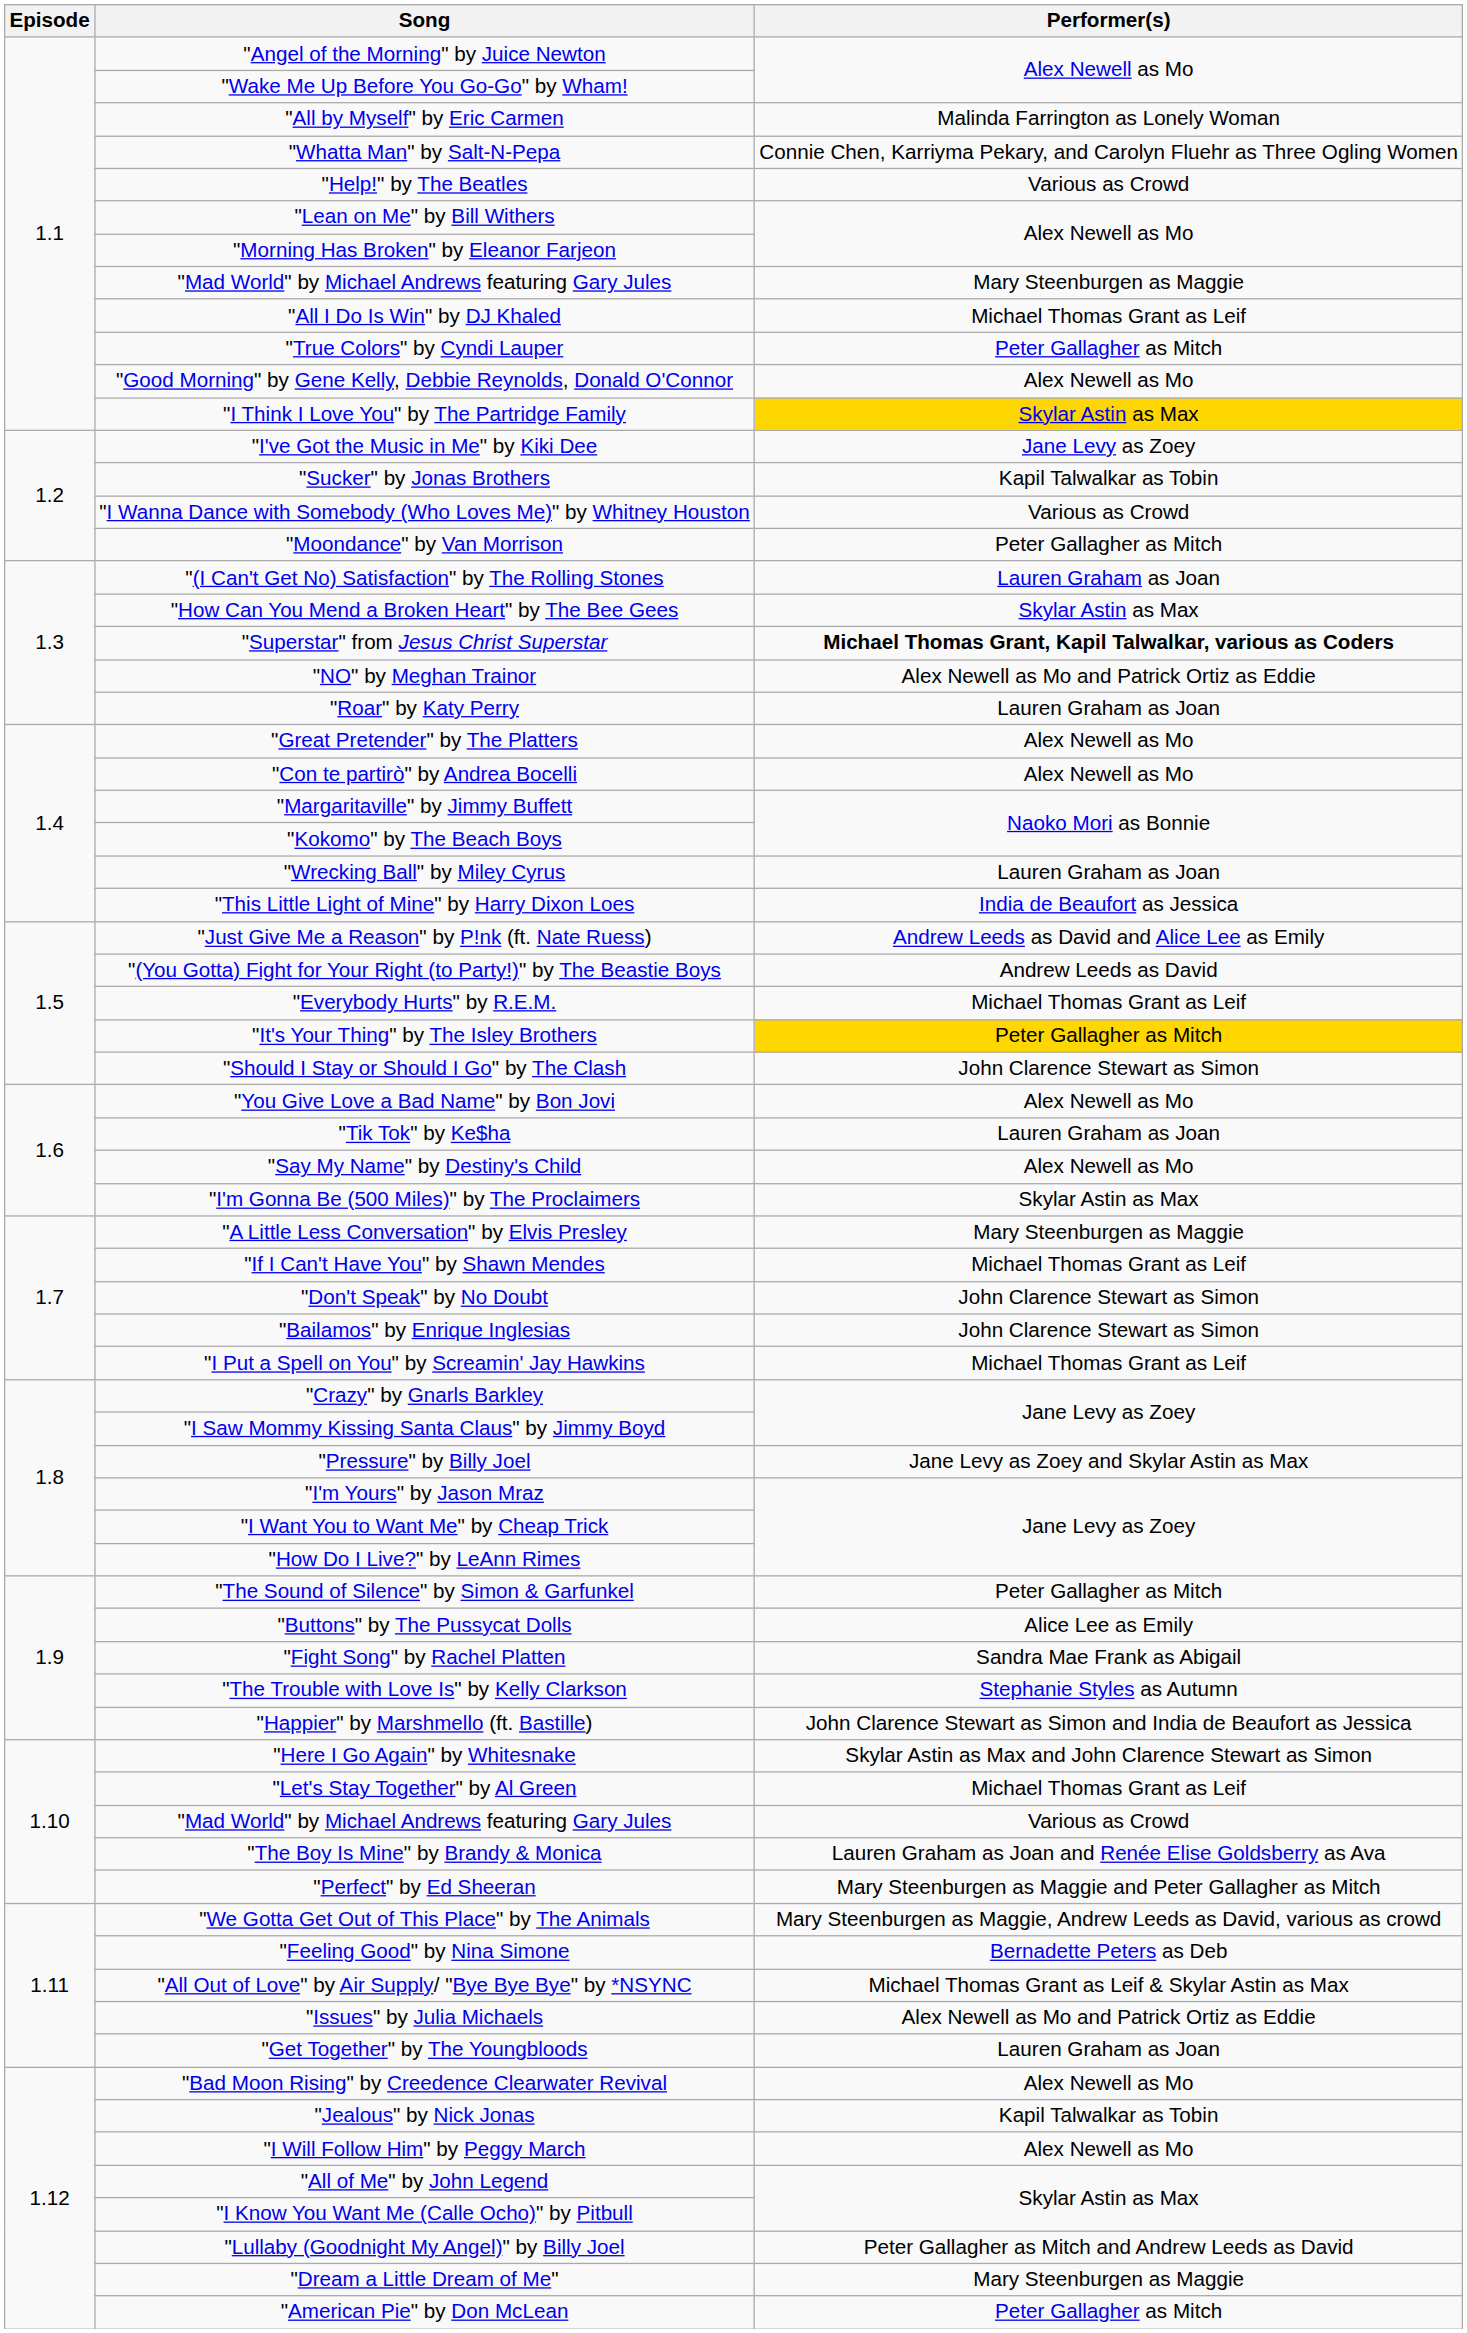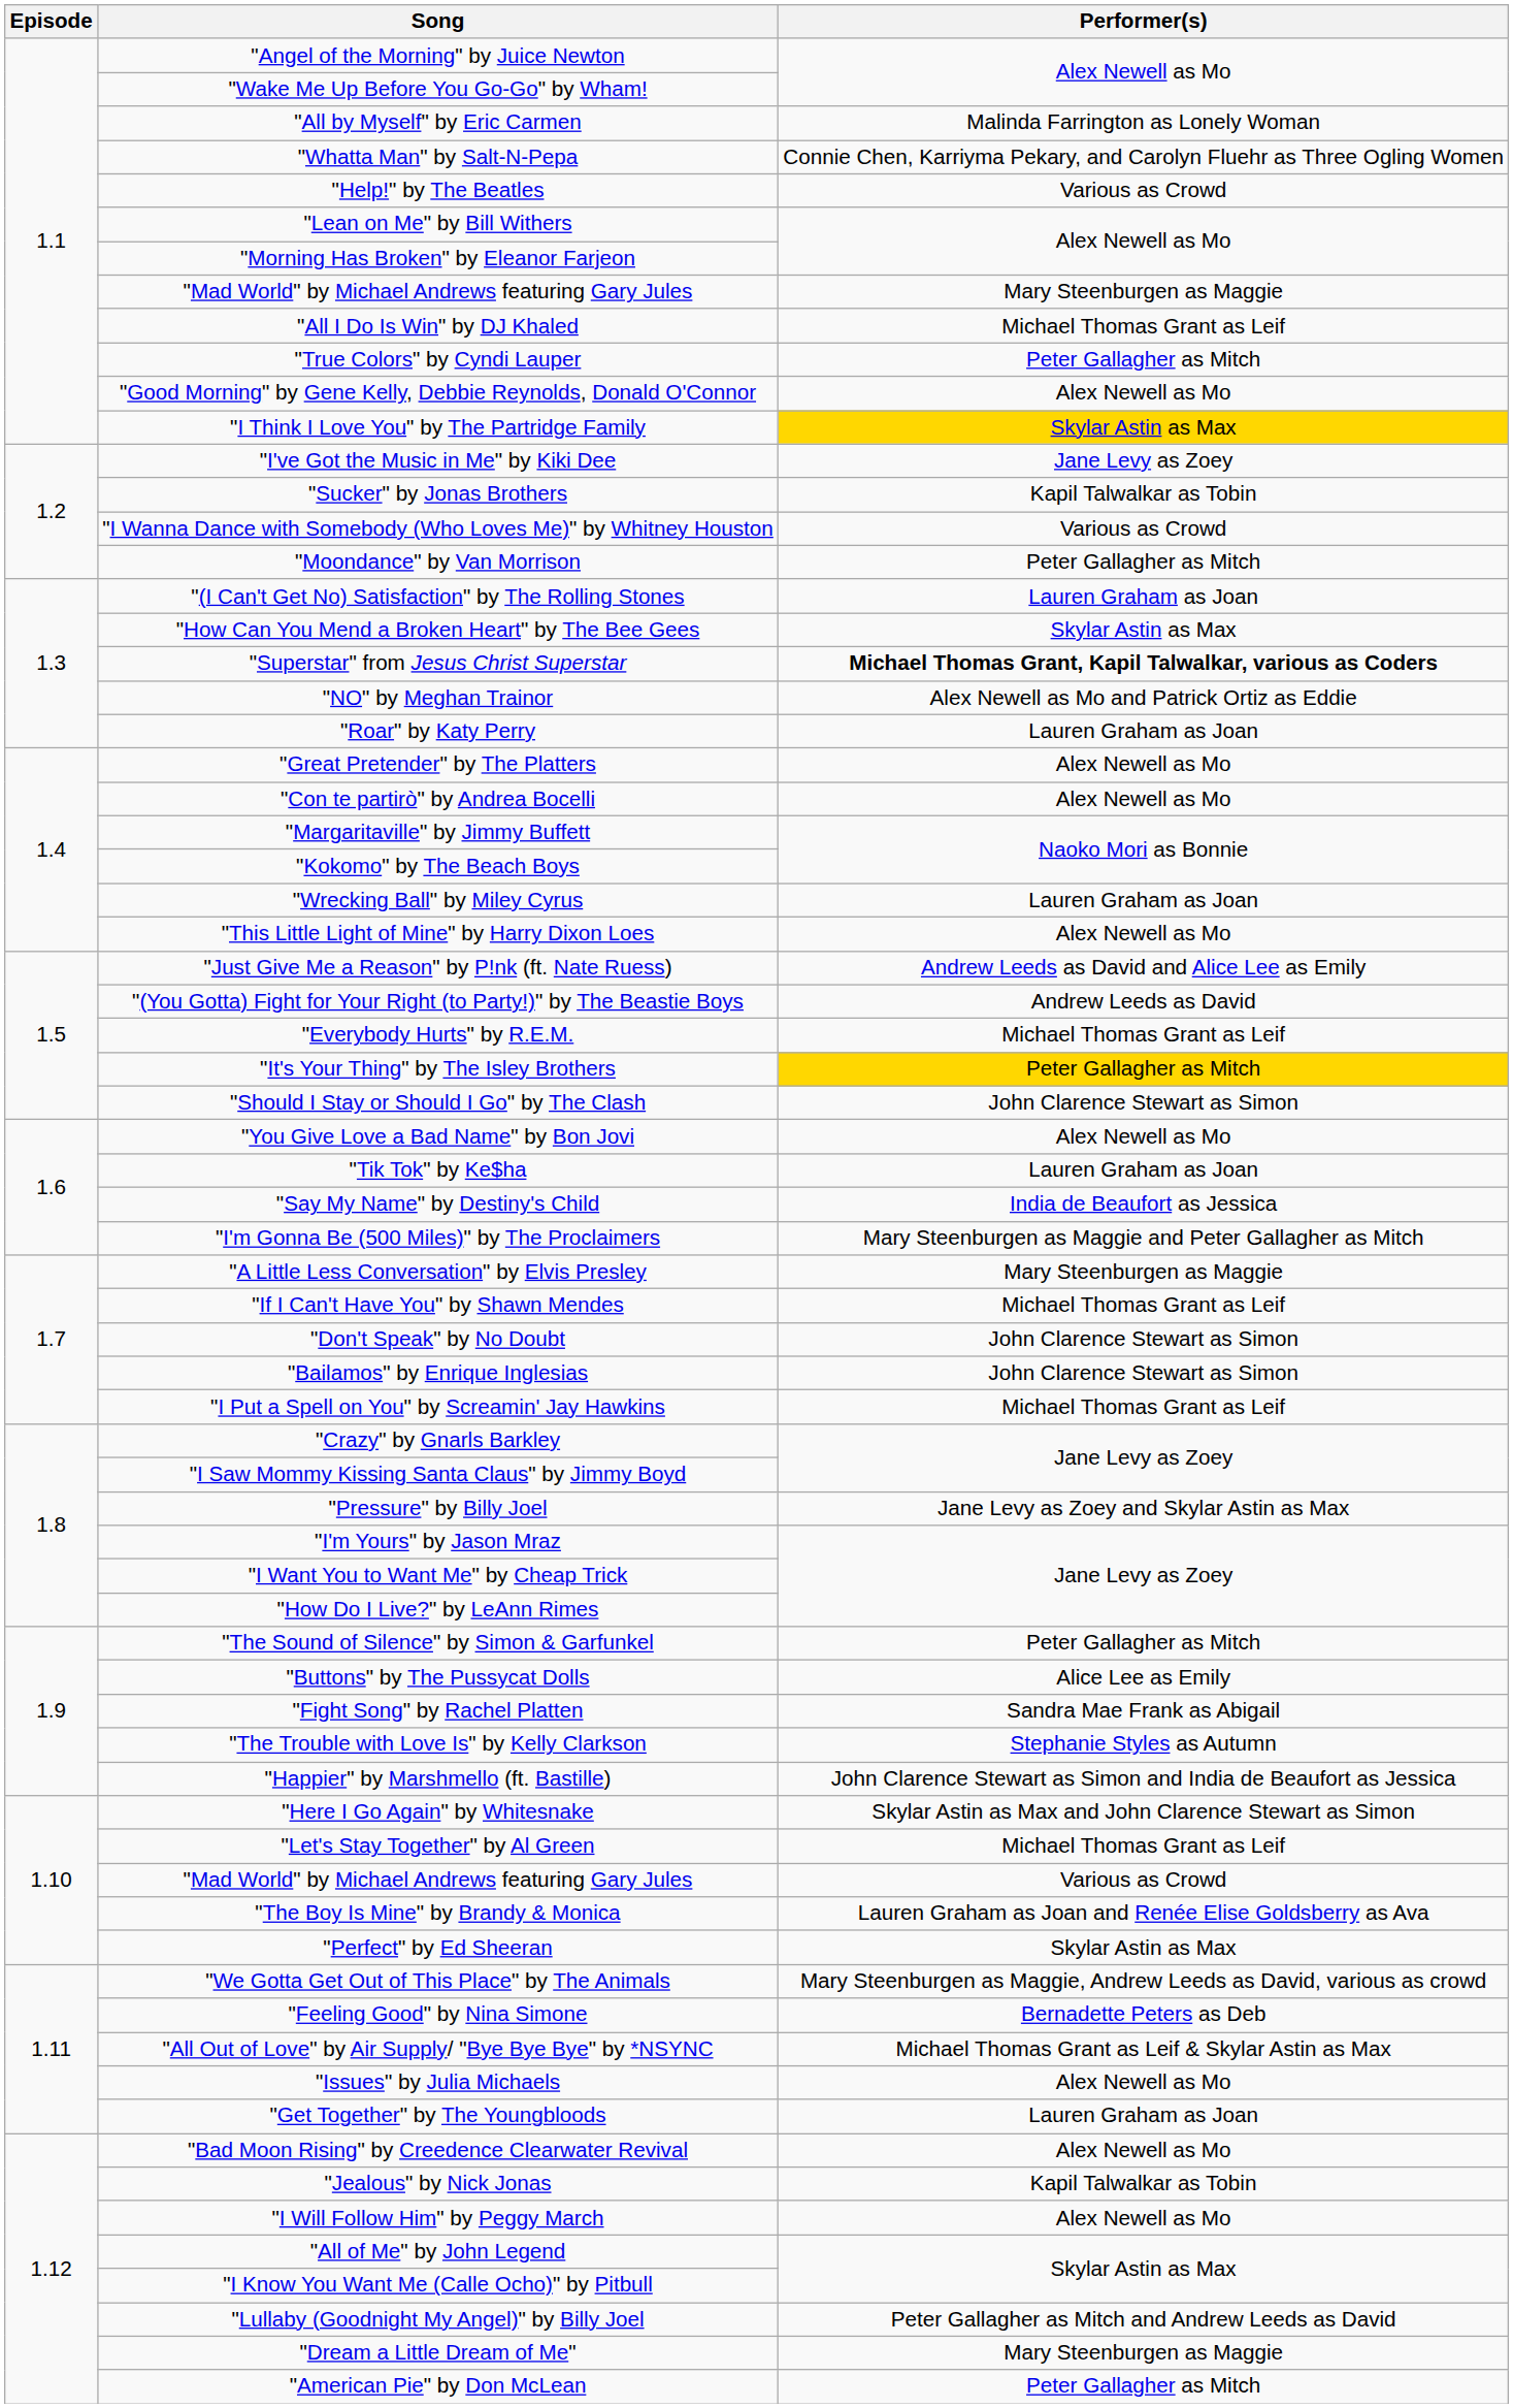"This Little Light of Mine" by Harry Dixon Loes | Performer(s): India de Beaufort as Jessica -> Alex Newell as Mo
"Say My Name" by Destiny's Child | Performer(s): Alex Newell as Mo -> India de Beaufort as Jessica
"I'm Gonna Be (500 Miles)" by The Proclaimers | Performer(s): Skylar Astin as Max -> Mary Steenburgen as Maggie and Peter Gallagher as Mitch
"Perfect" by Ed Sheeran | Performer(s): Mary Steenburgen as Maggie and Peter Gallagher as Mitch -> Skylar Astin as Max
"Issues" by Julia Michaels | Performer(s): Alex Newell as Mo and Patrick Ortiz as Eddie -> Alex Newell as Mo
